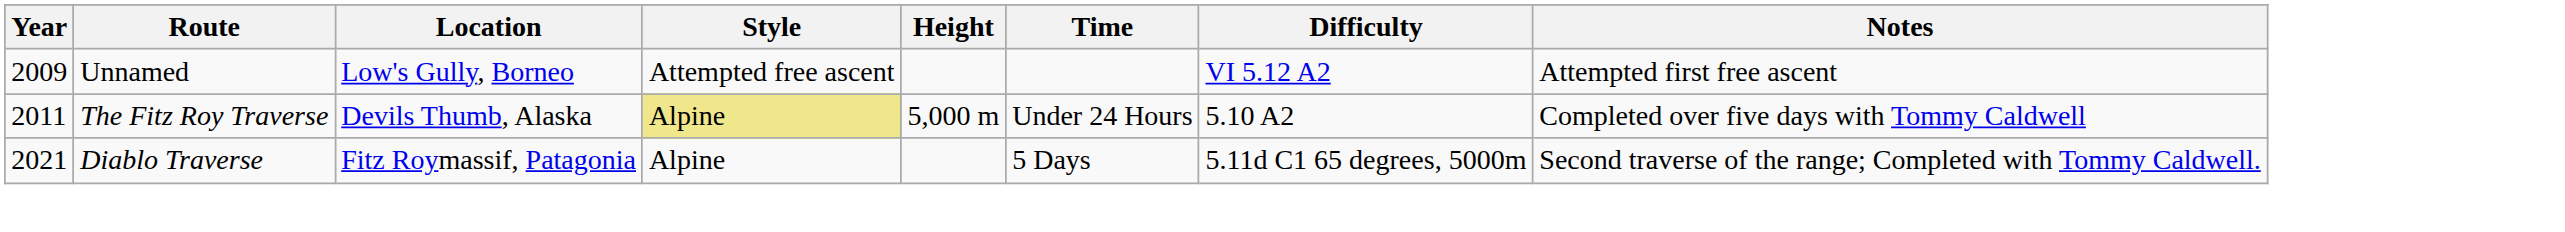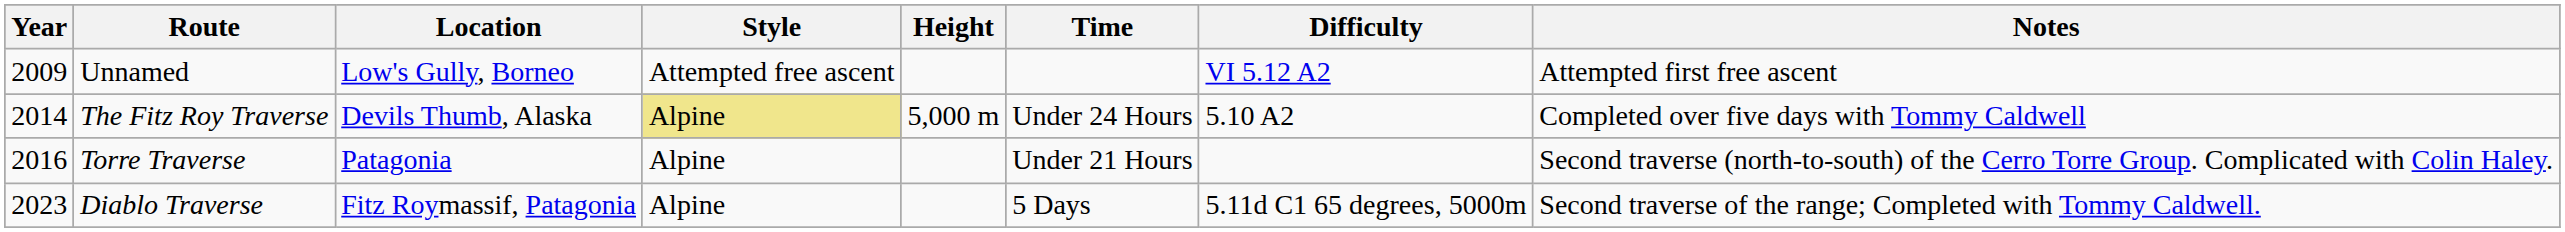The Fitz Roy Traverse | Year: 2011 -> 2014
+ row: 2016 | Torre Traverse | Patagonia | Alpine | Under 21 Hours | Second traverse (north-to-south) of the Cerro Torre Group. Complicated with Colin Haley.
Diablo Traverse | Year: 2021 -> 2023
